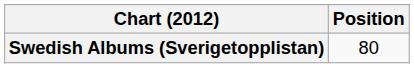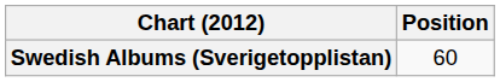Swedish Albums (Sverigetopplistan) | Position: 80 -> 60
